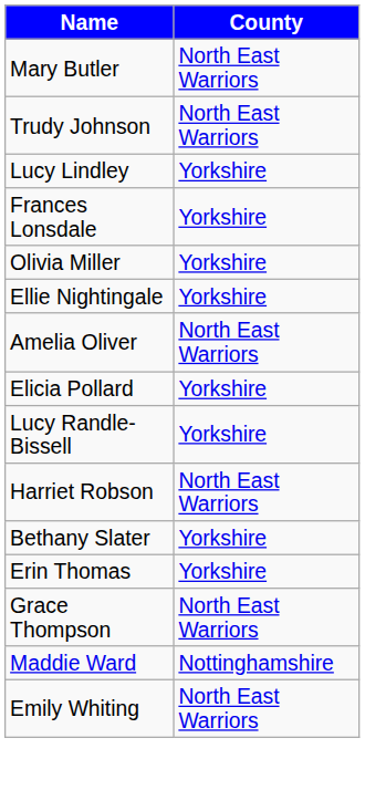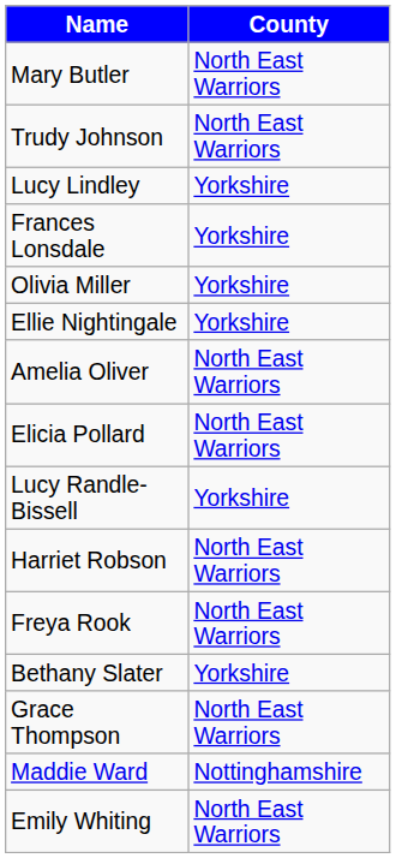Elicia Pollard | County: Yorkshire -> North East Warriors
+ row: Freya Rook | North East Warriors
- row: Erin Thomas | Yorkshire
